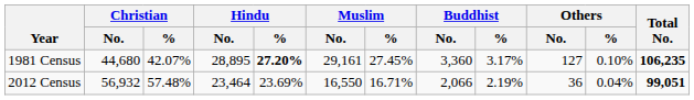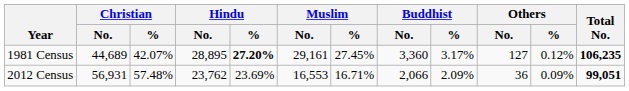1981 Census | Christian / No.: 44,680 -> 44,689
1981 Census | Others / %: 0.10% -> 0.12%
2012 Census | Christian / No.: 56,932 -> 56,931
2012 Census | Hindu / No.: 23,464 -> 23,762
2012 Census | Muslim / No.: 16,550 -> 16,553
2012 Census | Buddhist / %: 2.19% -> 2.09%
2012 Census | Others / %: 0.04% -> 0.09%
